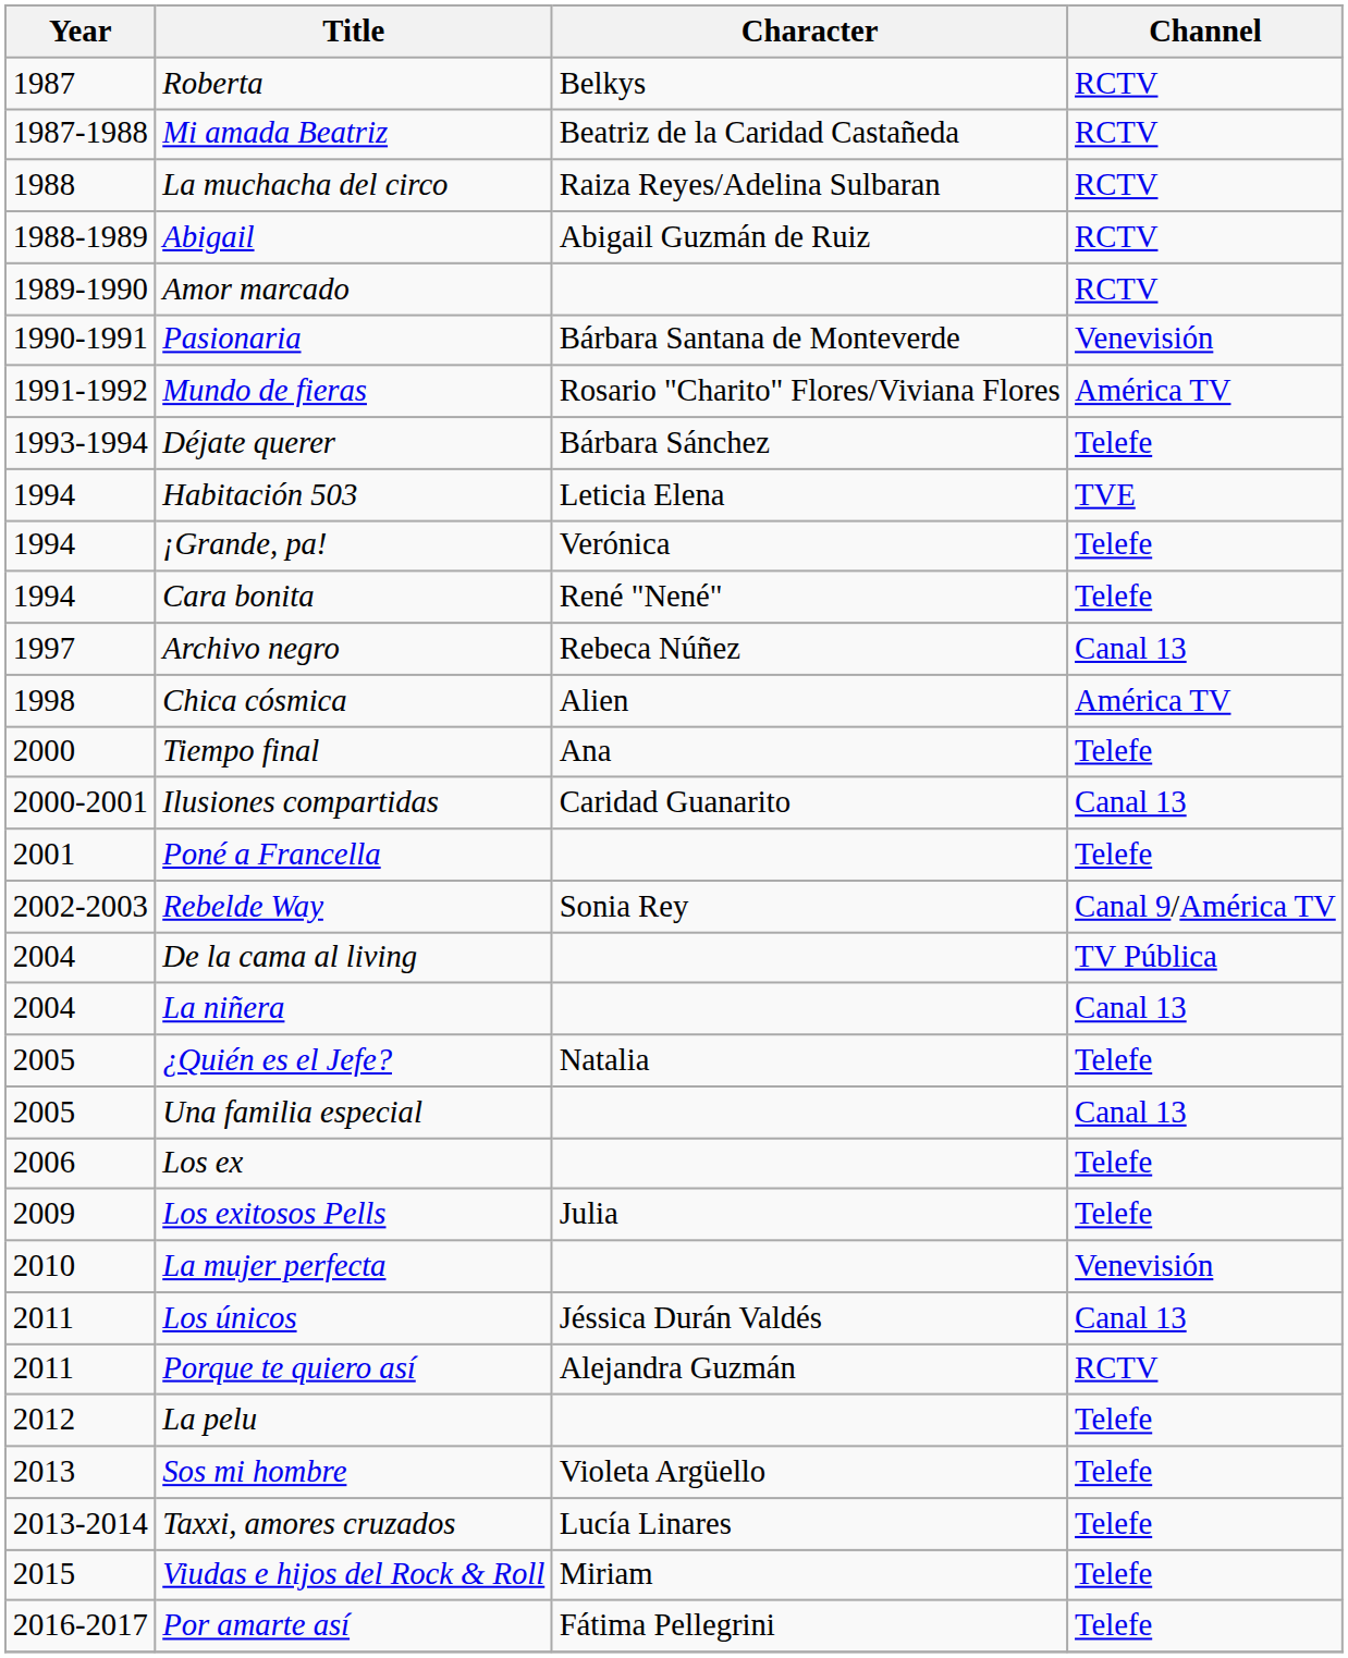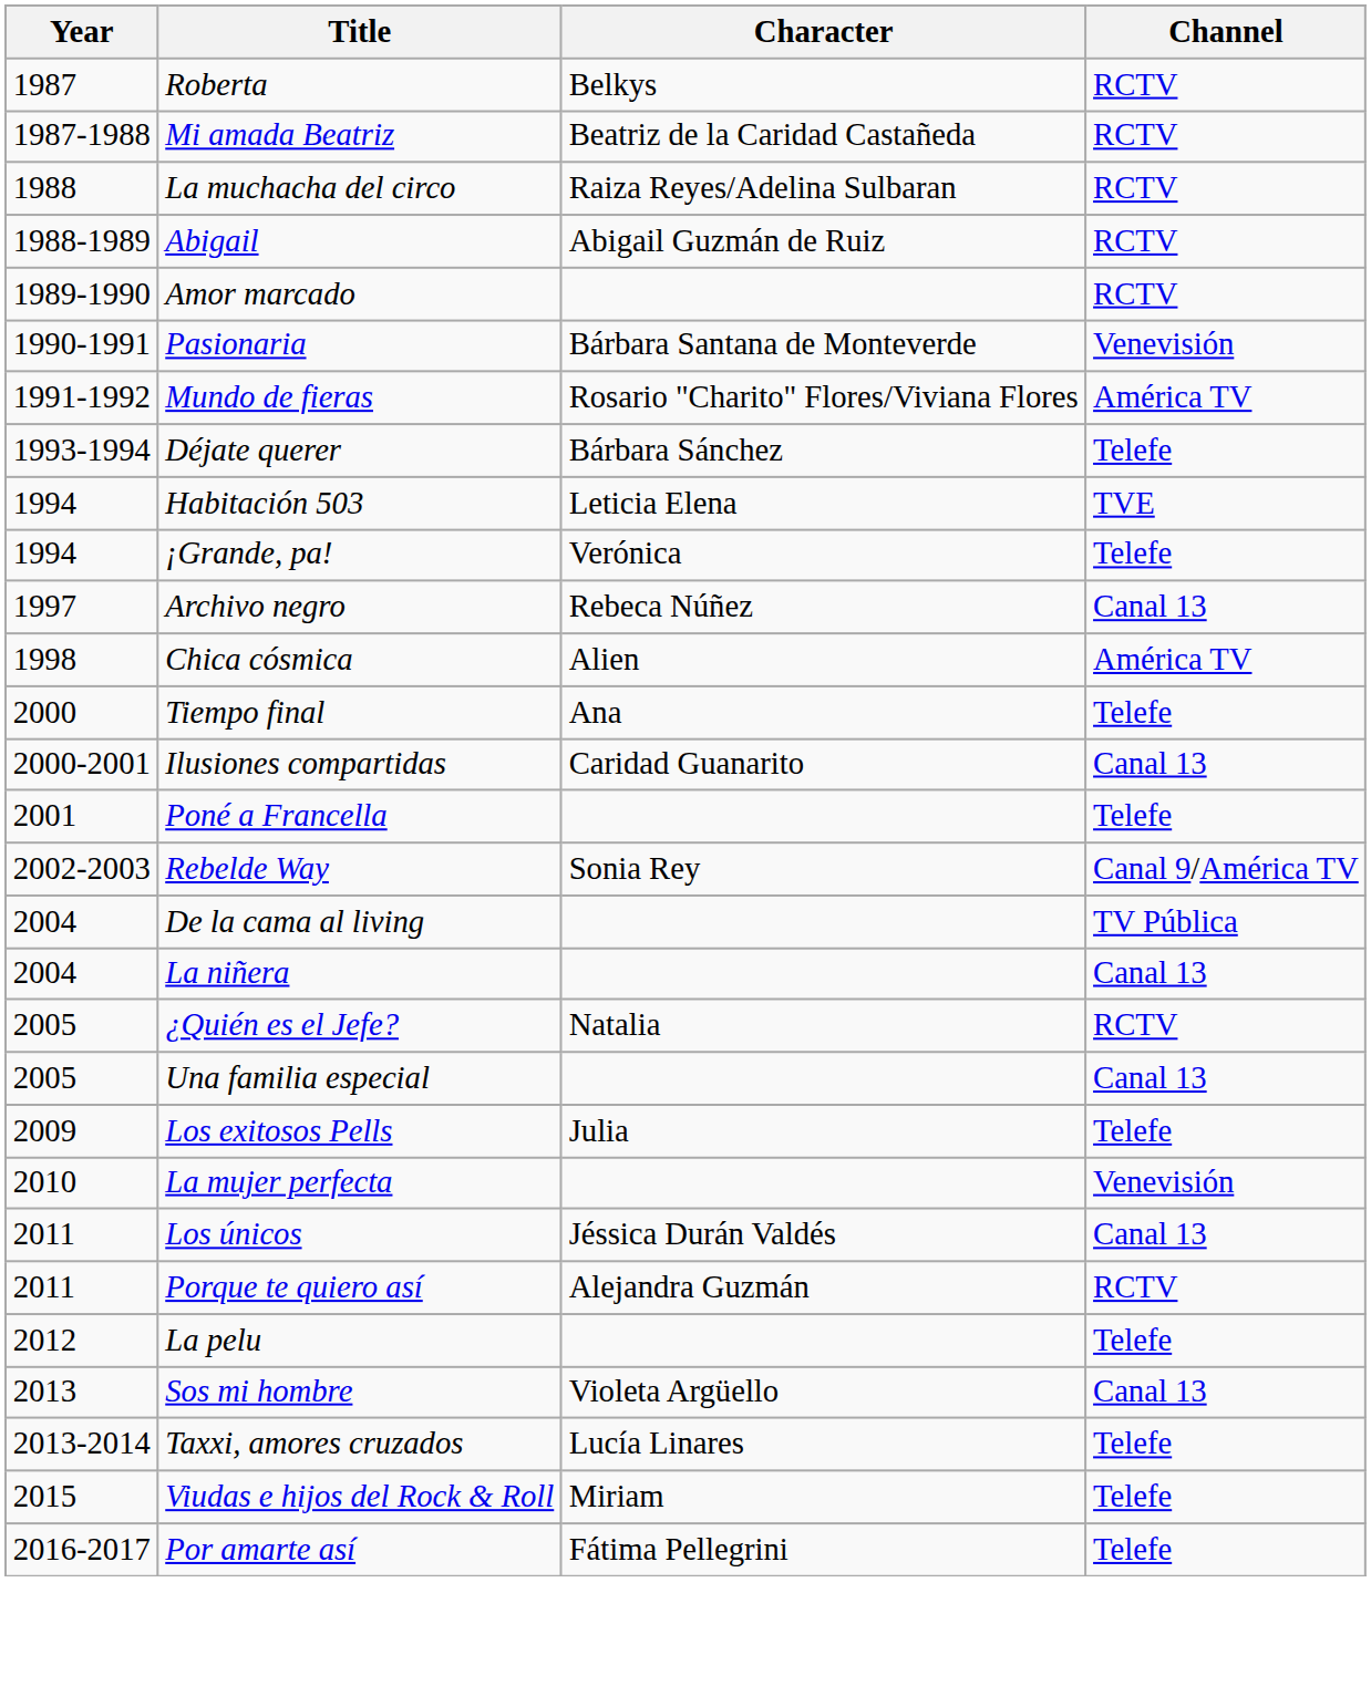- row: 1994 | Cara bonita | René "Nené" | Telefe
¿Quién es el Jefe? | Channel: Telefe -> RCTV
- row: 2006 | Los ex | Telefe
Sos mi hombre | Channel: Telefe -> Canal 13
